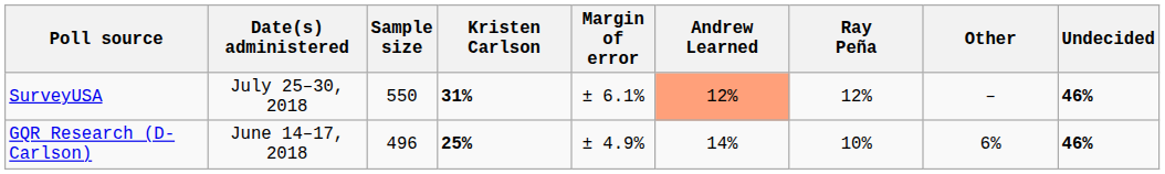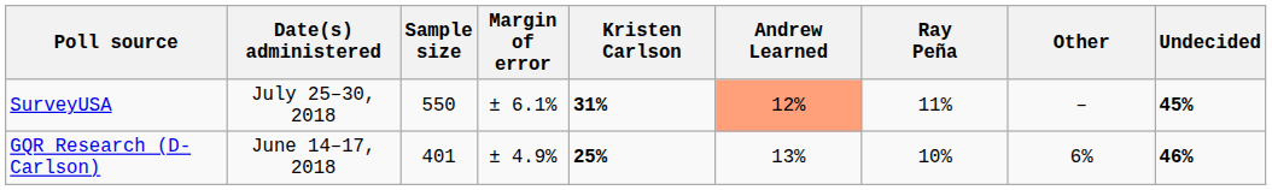columns swapped: Margin of error <-> Kristen Carlson
SurveyUSA | Ray Peña: 12% -> 11%
SurveyUSA | Undecided: 46% -> 45%
GQR Research (D-Carlson) | Sample size: 496 -> 401
GQR Research (D-Carlson) | Andrew Learned: 14% -> 13%
